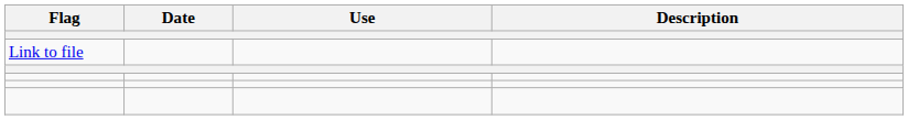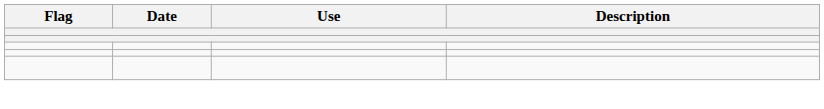- row: Link to file
